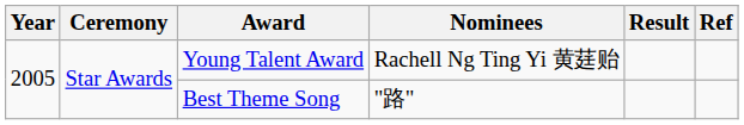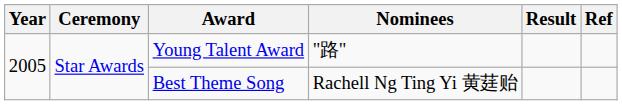Young Talent Award | Nominees: Rachell Ng Ting Yi 黄莛贻 -> "路"
Best Theme Song | Nominees: "路" -> Rachell Ng Ting Yi 黄莛贻
